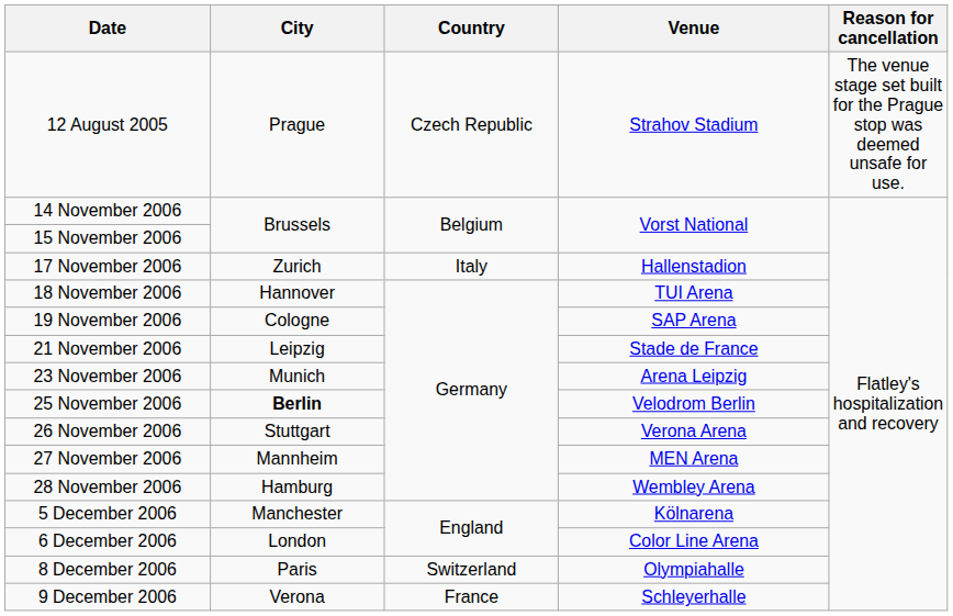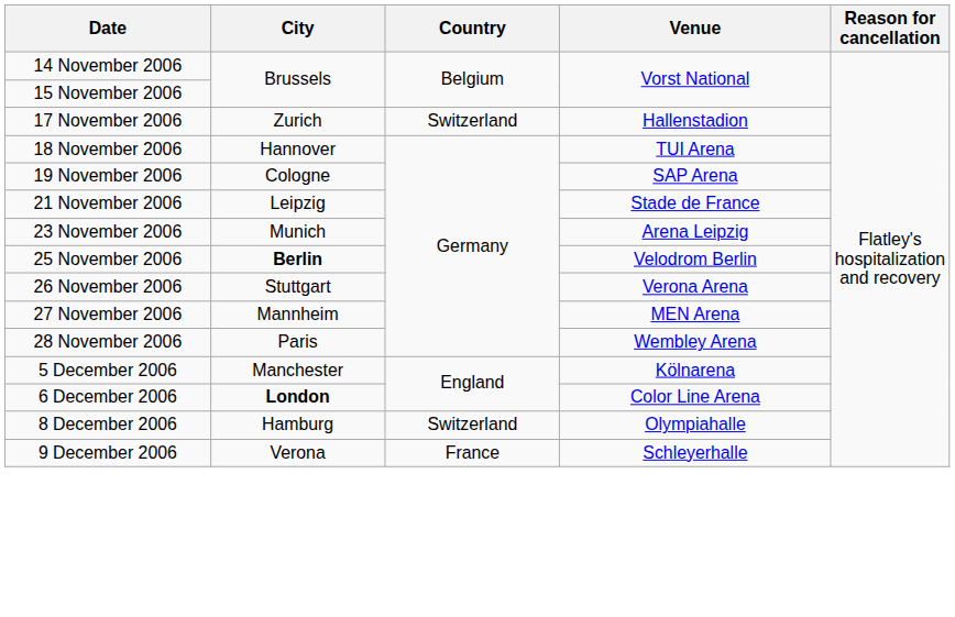- row: 12 August 2005 | Prague | Czech Republic | Strahov Stadium | The venue stage set built for the Prague stop was deemed unsafe for use.
17 November 2006 | Country: Italy -> Switzerland
28 November 2006 | City: Hamburg -> Paris
6 December 2006 | City: normal -> bold
8 December 2006 | City: Paris -> Hamburg
